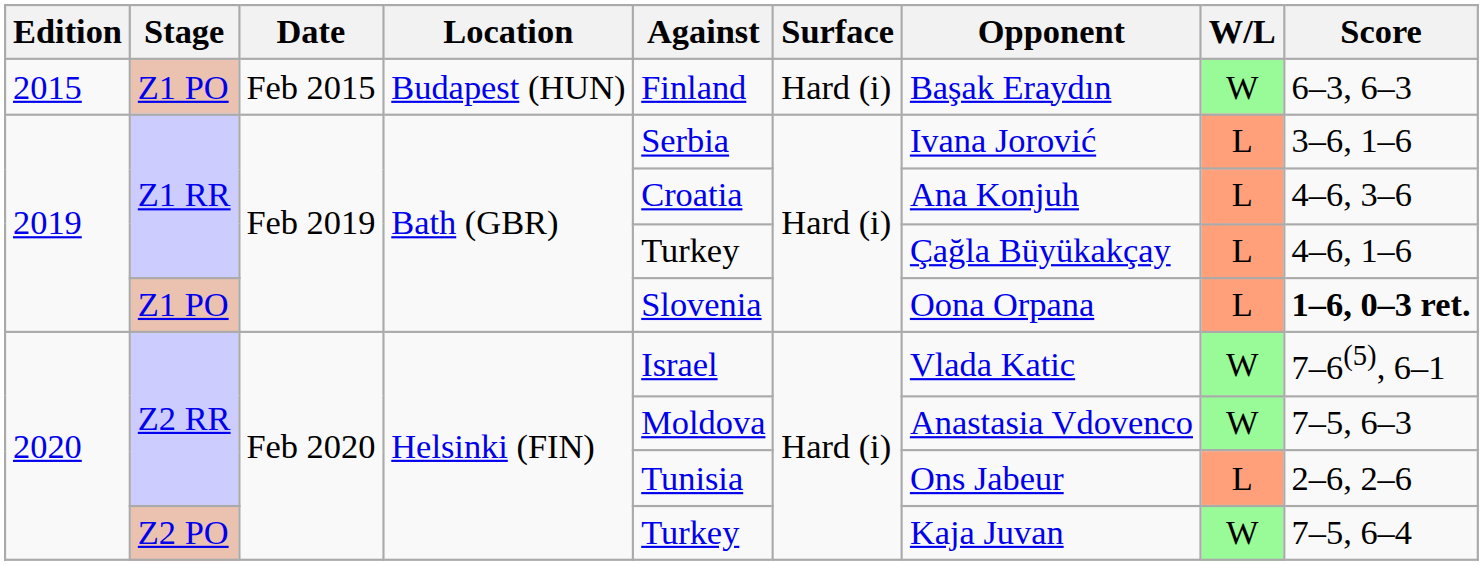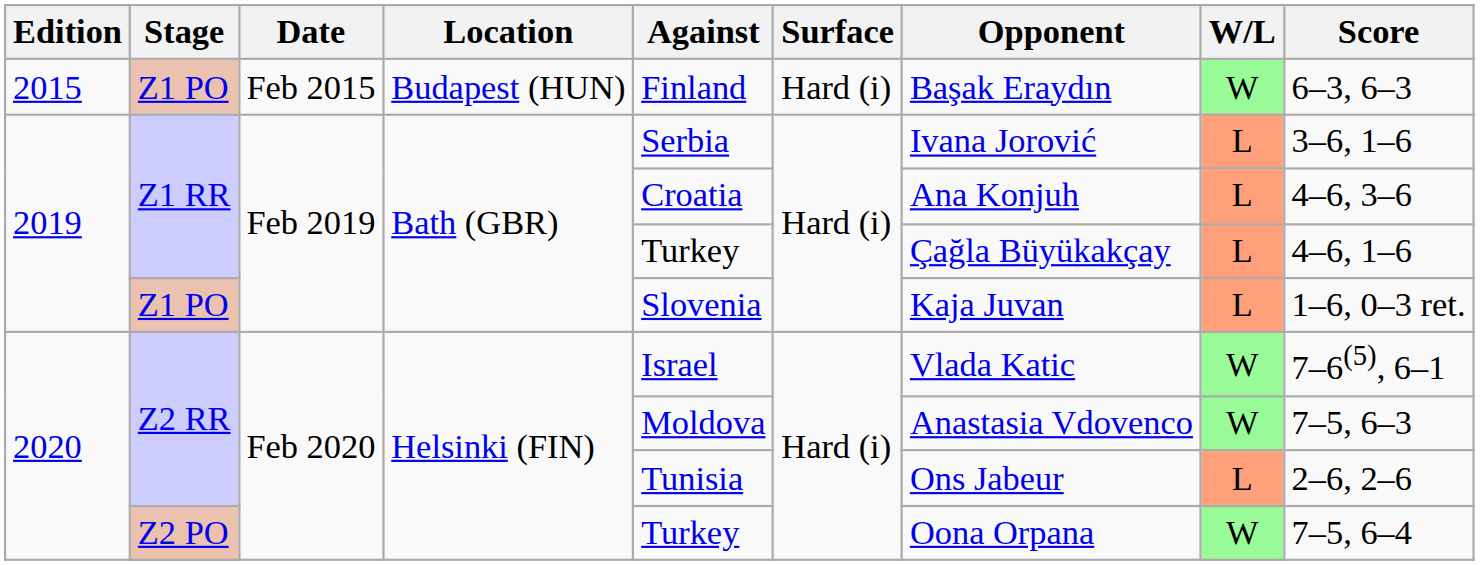2019 / Z1 PO | Opponent: Oona Orpana -> Kaja Juvan
2019 / Z1 PO | Score: bold -> normal
Z2 PO | Opponent: Kaja Juvan -> Oona Orpana
